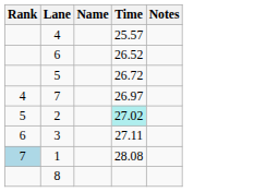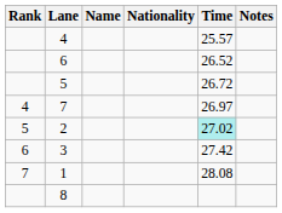+ column: Nationality
3 | Time: 27.11 -> 27.42
1 | Rank: lightblue background -> no background
